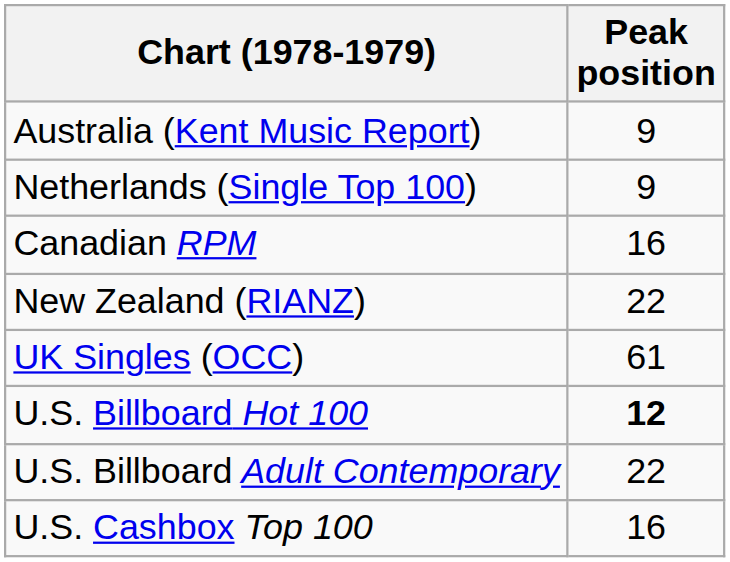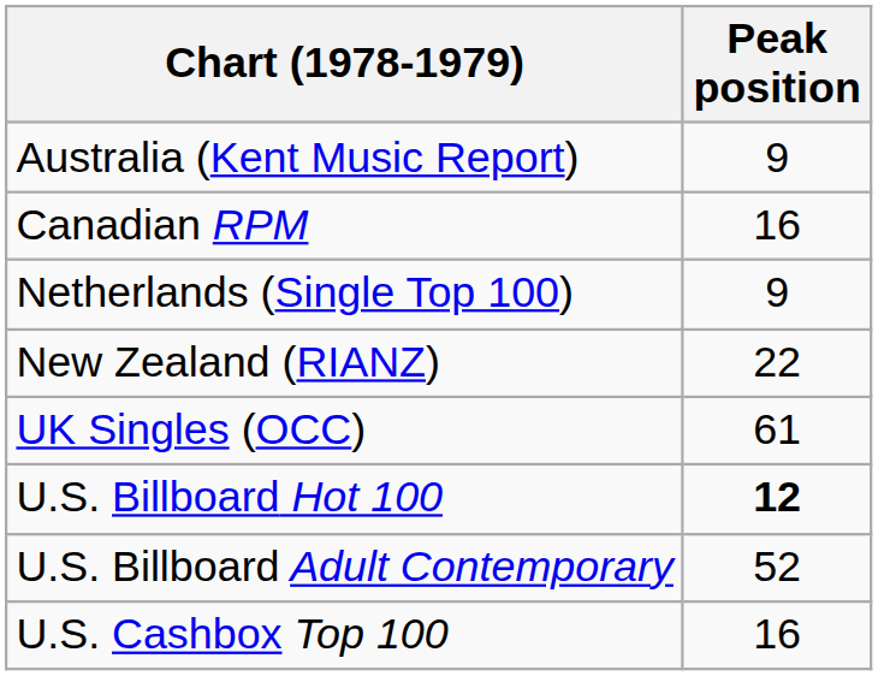rows swapped: Canadian RPM <-> Netherlands (Single Top 100)
U.S. Billboard Adult Contemporary | Peak position: 22 -> 52
